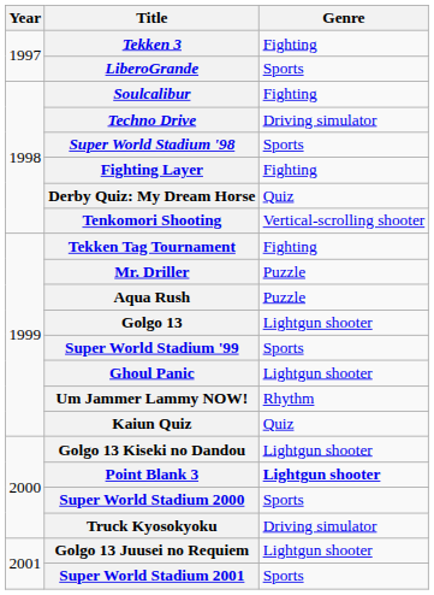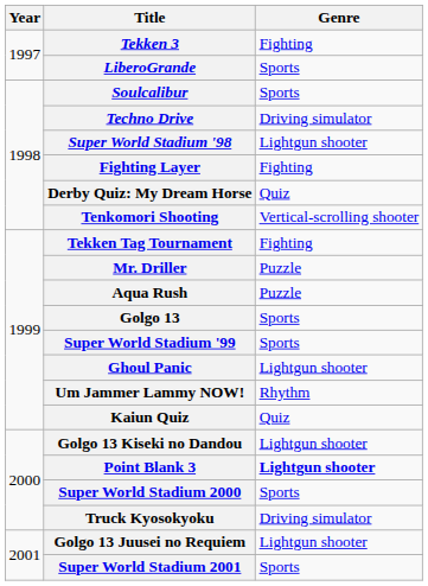Soulcalibur | Genre: Fighting -> Sports
Super World Stadium '98 | Genre: Sports -> Lightgun shooter
Golgo 13 | Genre: Lightgun shooter -> Sports
